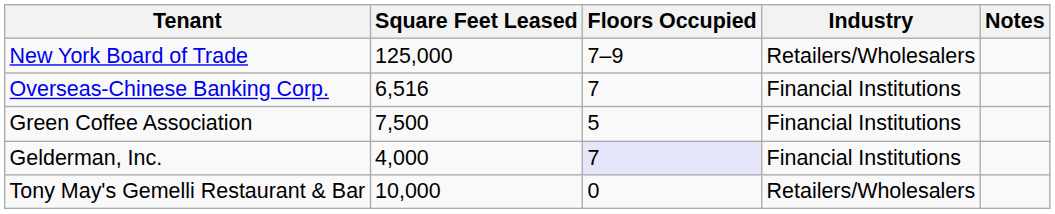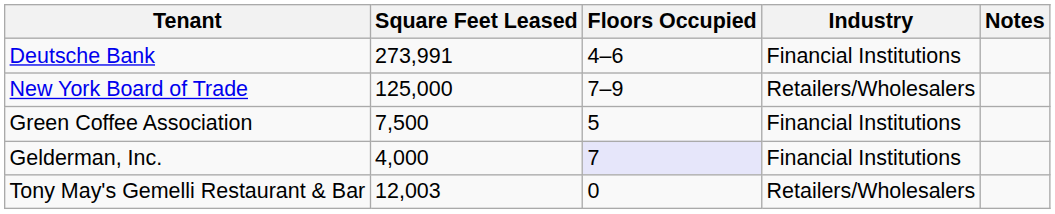+ row: Deutsche Bank | 273,991 | 4–6 | Financial Institutions
- row: Overseas-Chinese Banking Corp. | 6,516 | 7 | Financial Institutions
Tony May's Gemelli Restaurant & Bar | Square Feet Leased: 10,000 -> 12,003
